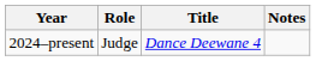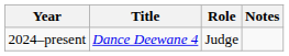columns swapped: Title <-> Role
